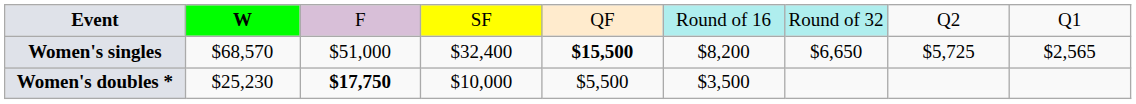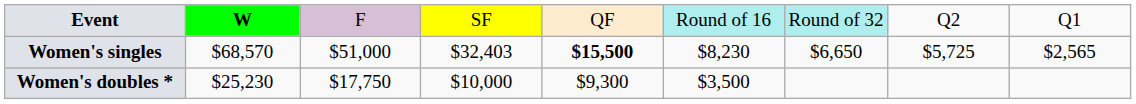Women's singles | column 4: $32,400 -> $32,403
Women's singles | column 6: $8,200 -> $8,230
Women's doubles * | column 3: bold -> normal
Women's doubles * | column 5: $5,500 -> $9,300
